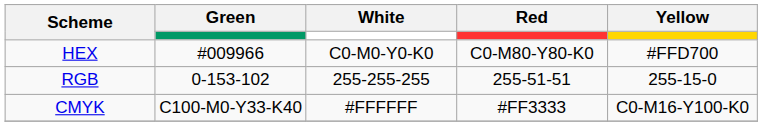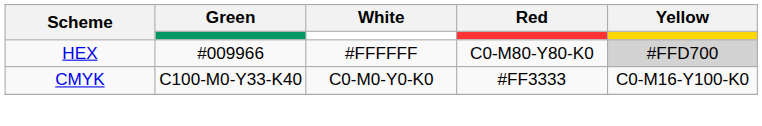HEX | White: C0-M0-Y0-K0 -> #FFFFFF
HEX | Yellow: no background -> lightgrey background
- row: RGB | 0-153-102 | 255-255-255 | 255-51-51 | 255-15-0
CMYK | White: #FFFFFF -> C0-M0-Y0-K0
